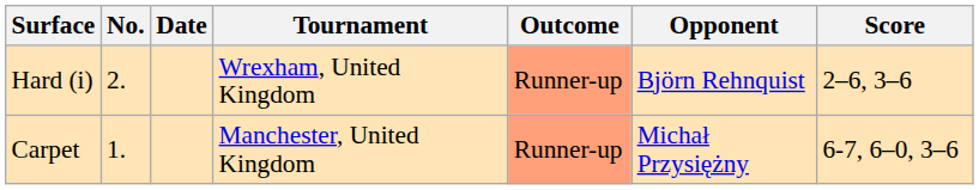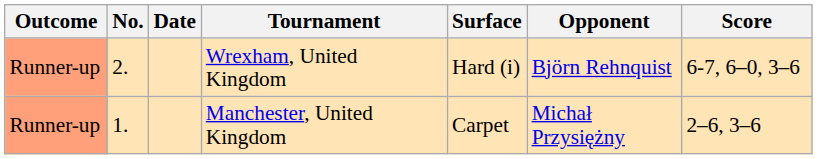columns swapped: Outcome <-> Surface
Wrexham, United Kingdom | Score: 2–6, 3–6 -> 6-7, 6–0, 3–6
Manchester, United Kingdom | Score: 6-7, 6–0, 3–6 -> 2–6, 3–6
